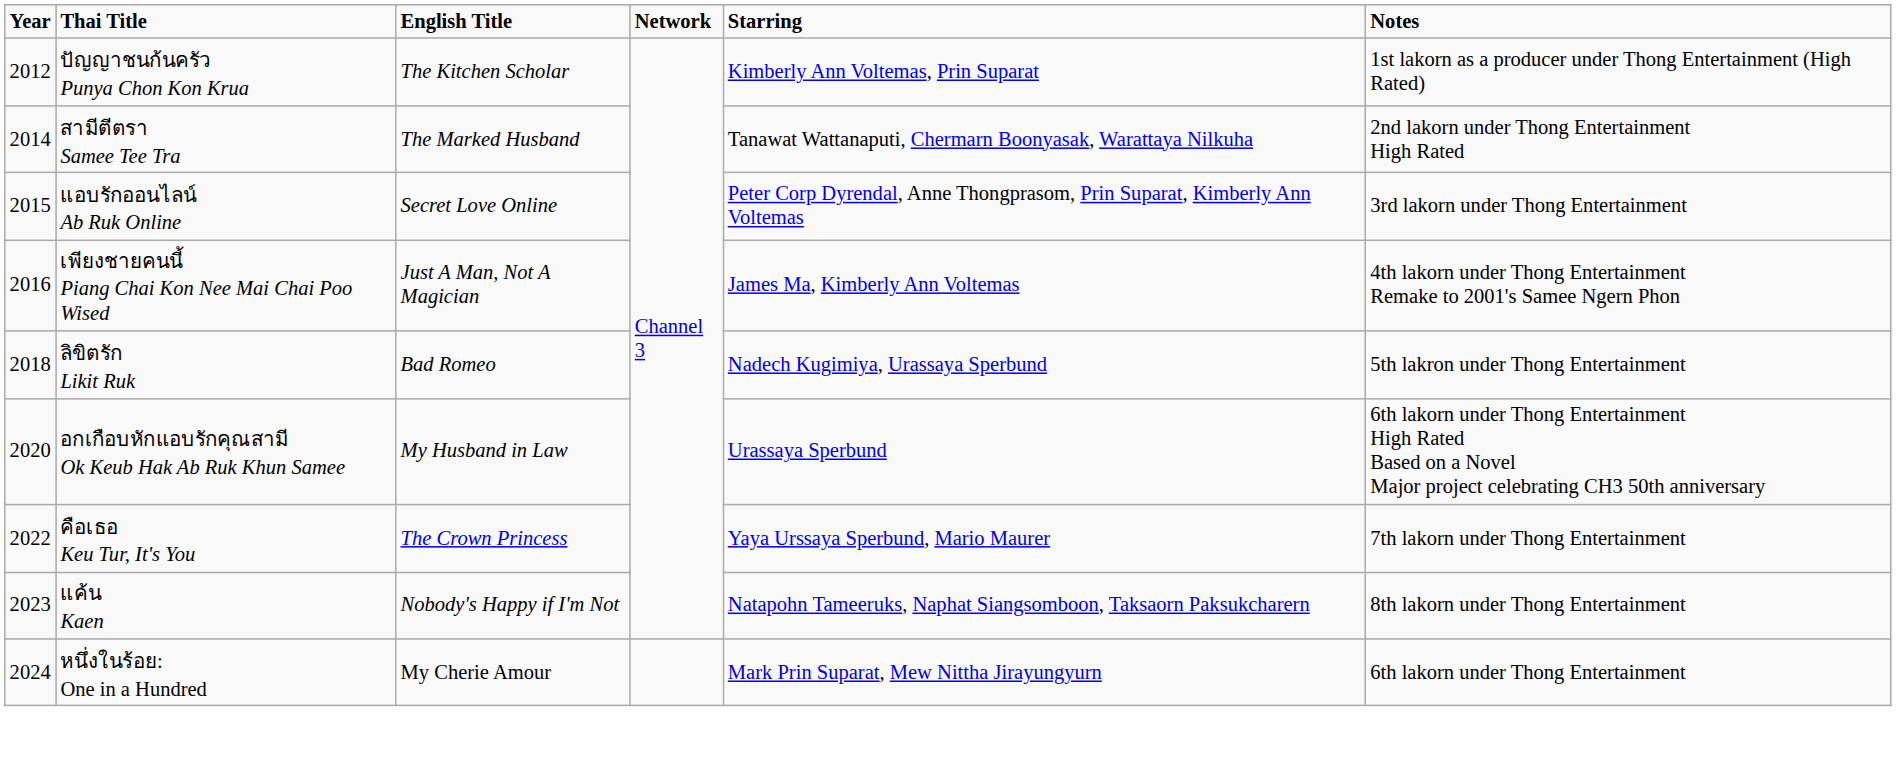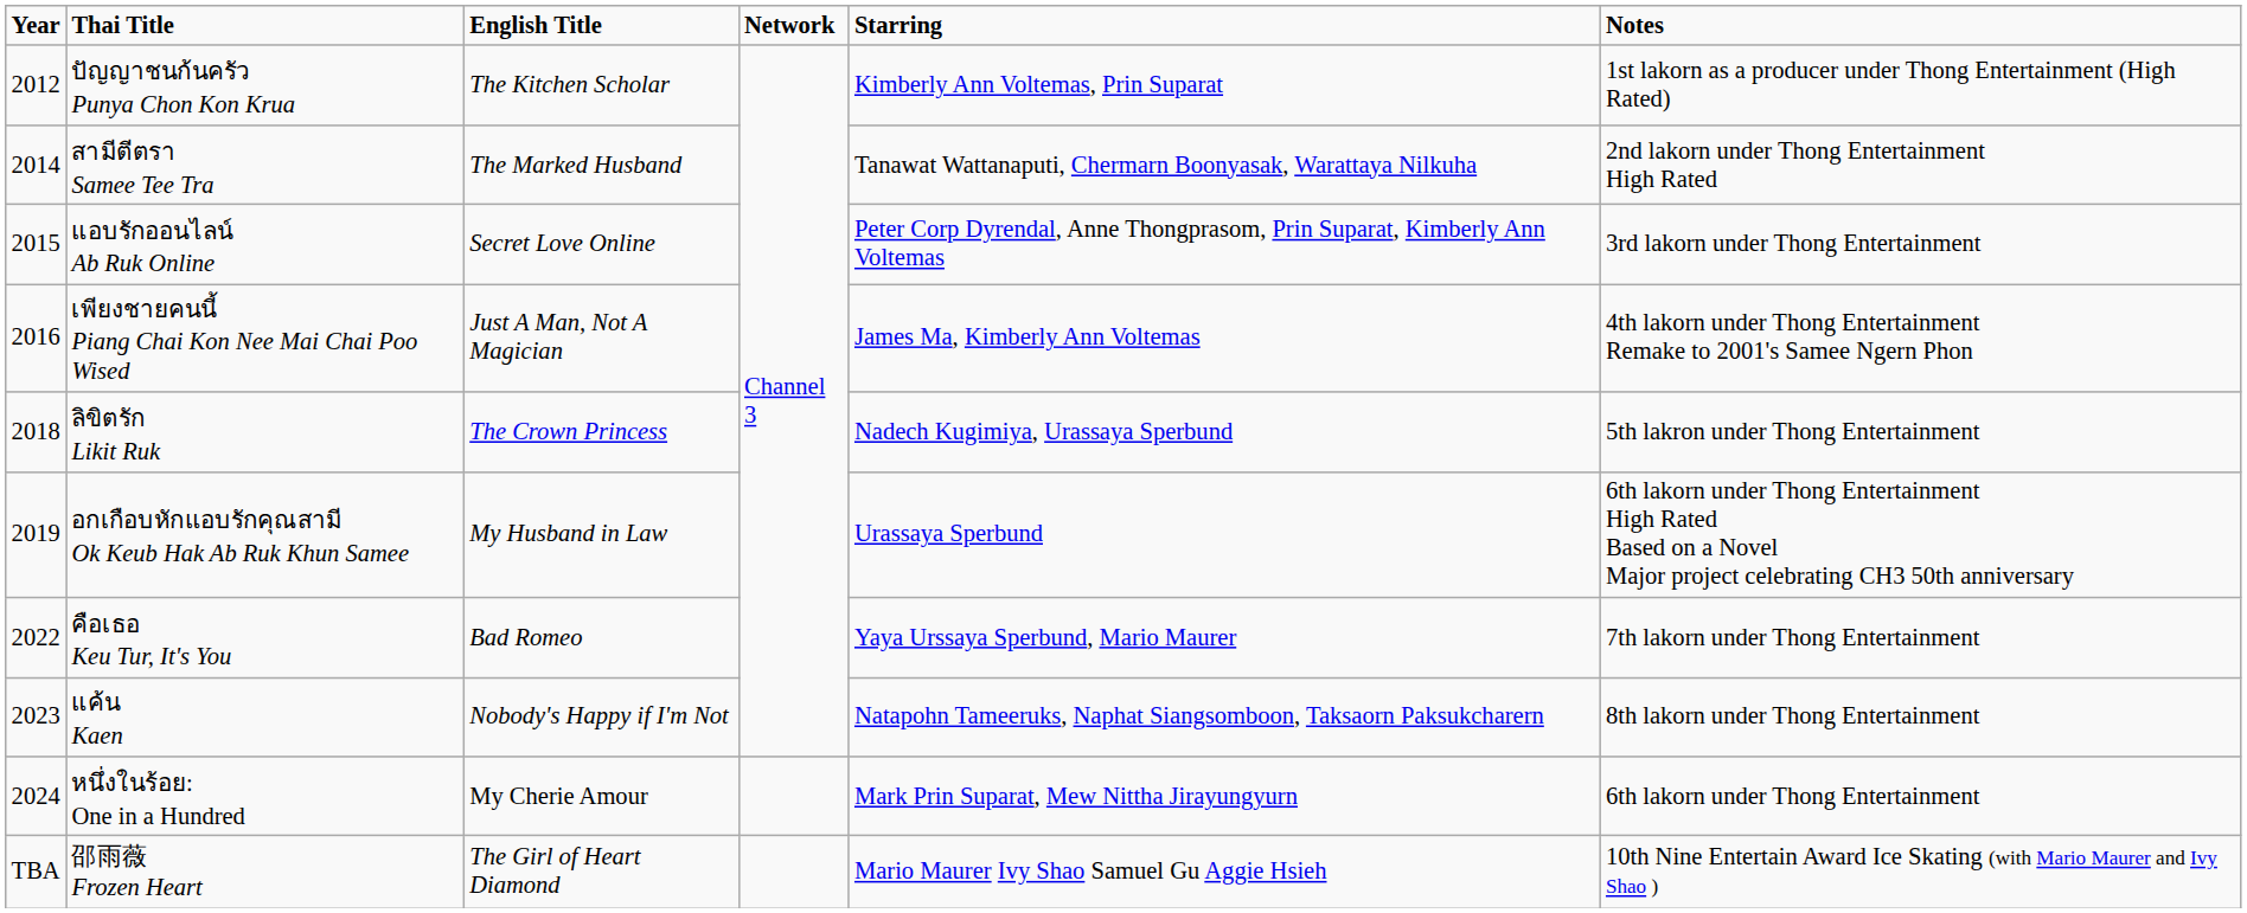ลิขิตรัก Likit Ruk | English Title: Bad Romeo -> The Crown Princess
อกเกือบหักแอบรักคุณสามี Ok Keub Hak Ab Ruk Khun Samee | Year: 2020 -> 2019
คือเธอ Keu Tur, It's You | English Title: The Crown Princess -> Bad Romeo
+ row: TBA | 邵雨薇 Frozen Heart | The Girl of Heart Diamond | Mario Maurer Ivy Shao Samuel Gu Aggie Hsieh | 10th Nine Entertain Award Ice Skating (with Mario Maurer and Ivy Shao )
